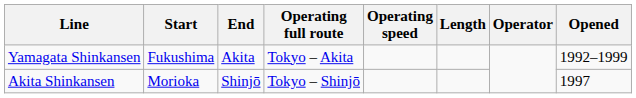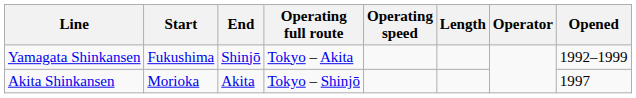Yamagata Shinkansen | End: Akita -> Shinjō
Akita Shinkansen | End: Shinjō -> Akita
